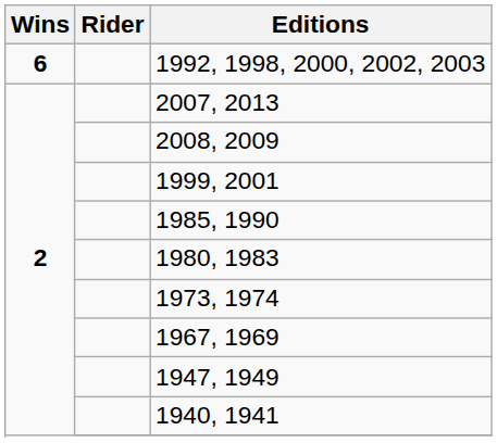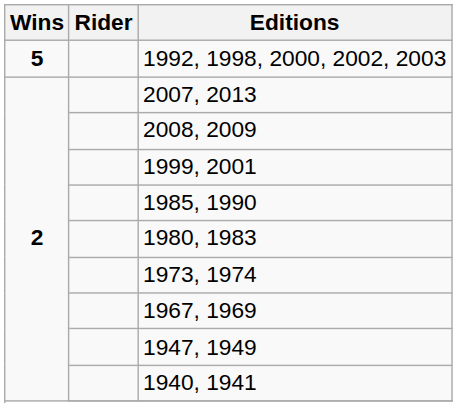1992, 1998, 2000, 2002, 2003 | Wins: 6 -> 5
